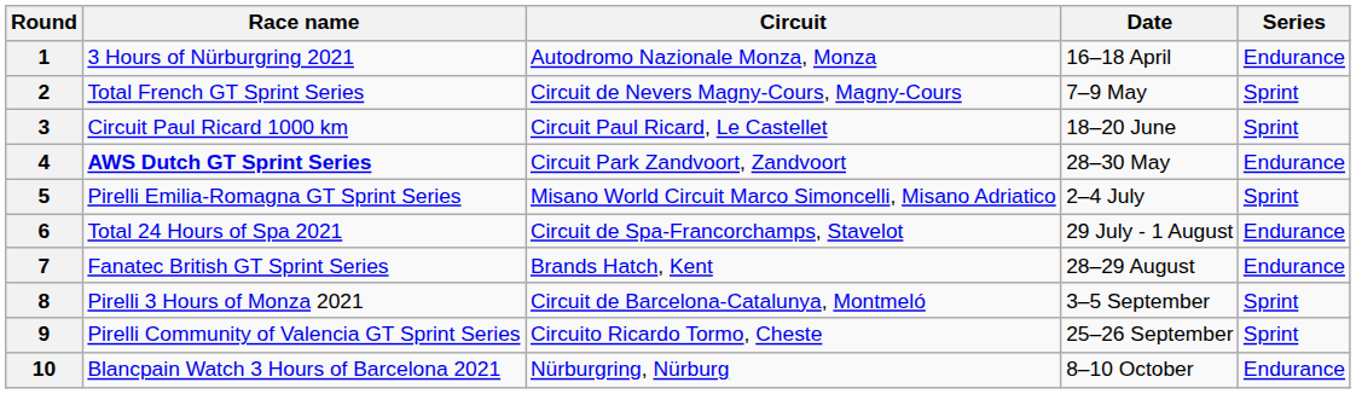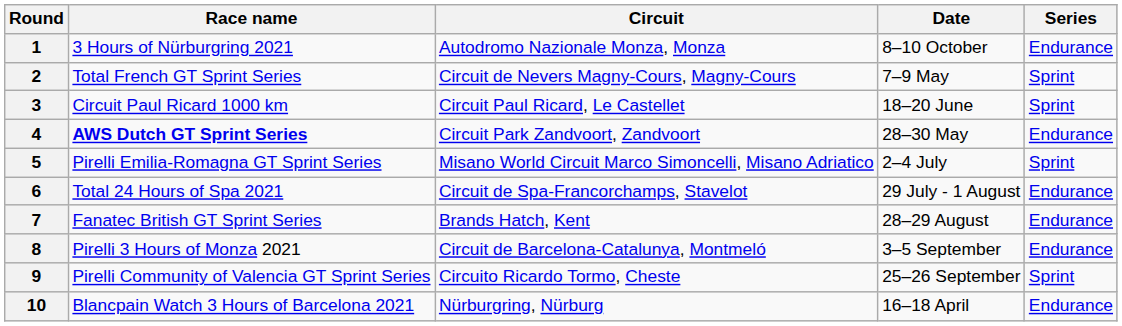1 | Date: 16–18 April -> 8–10 October
8 | Series: Sprint -> Endurance
10 | Date: 8–10 October -> 16–18 April
